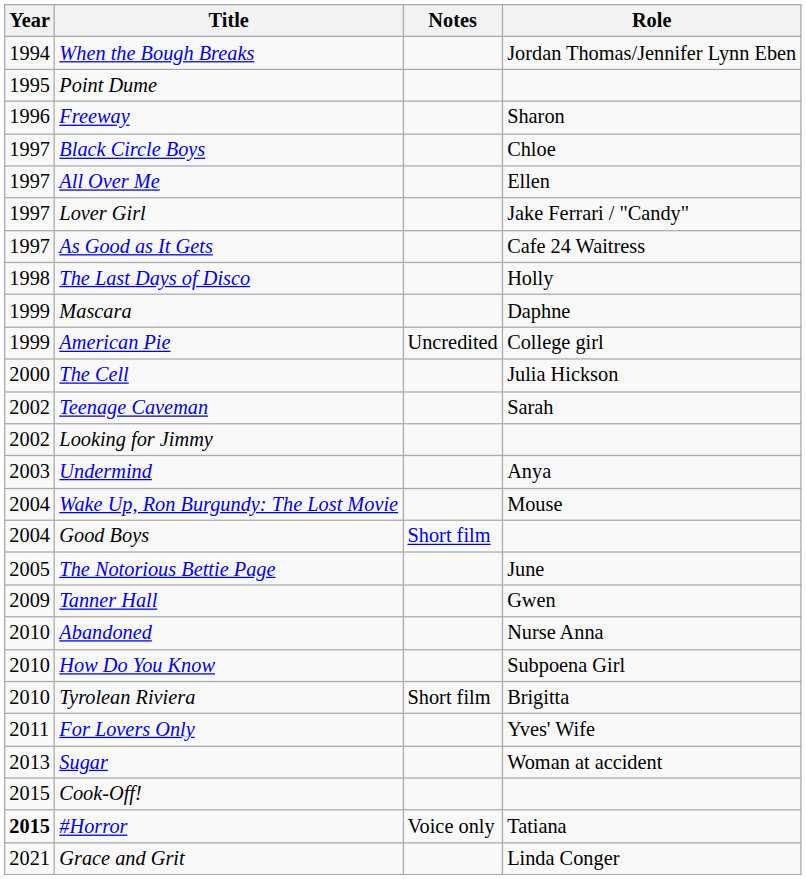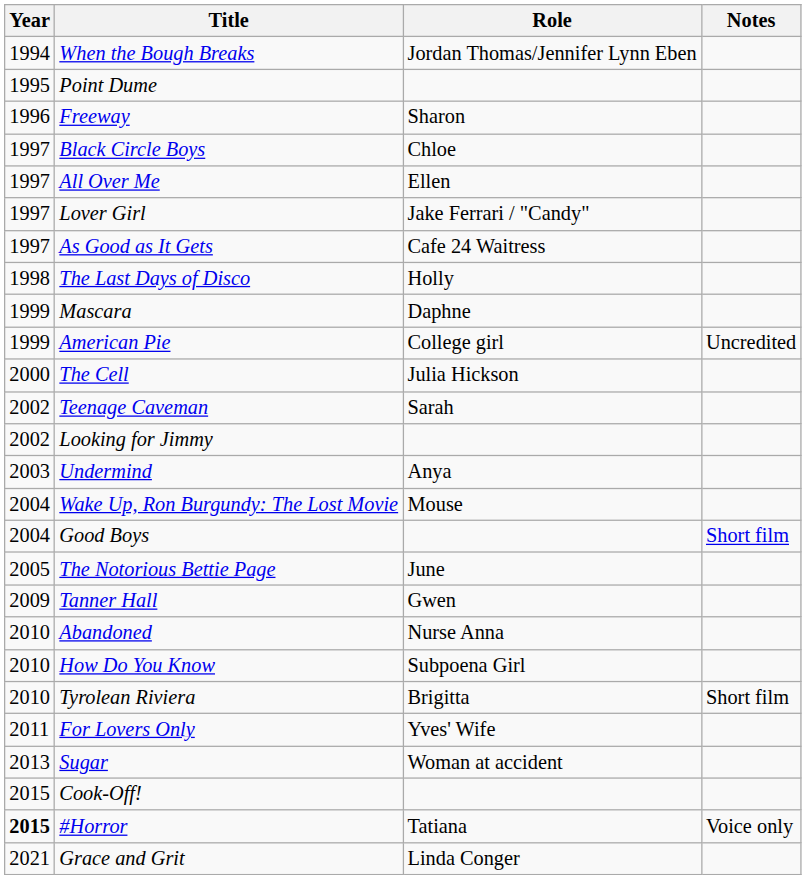columns swapped: Role <-> Notes
